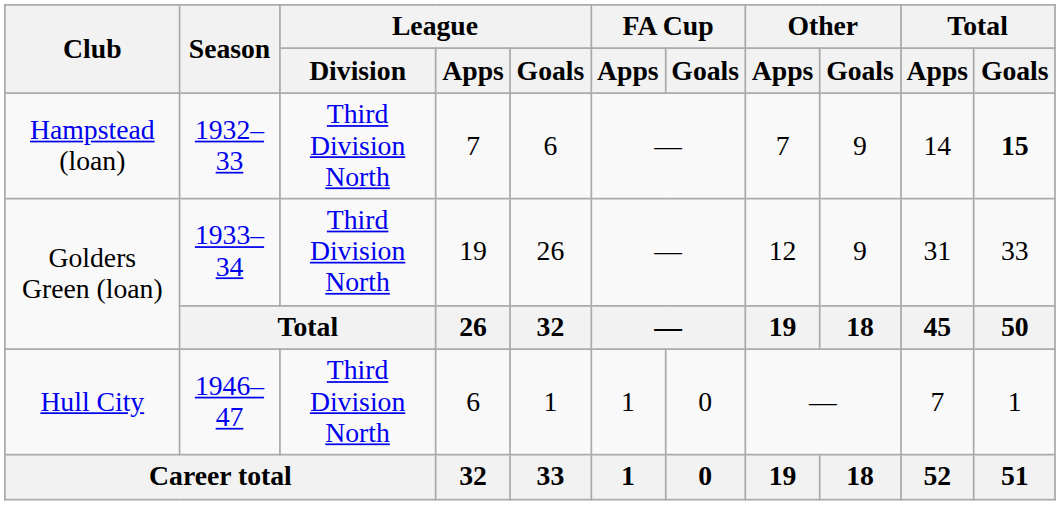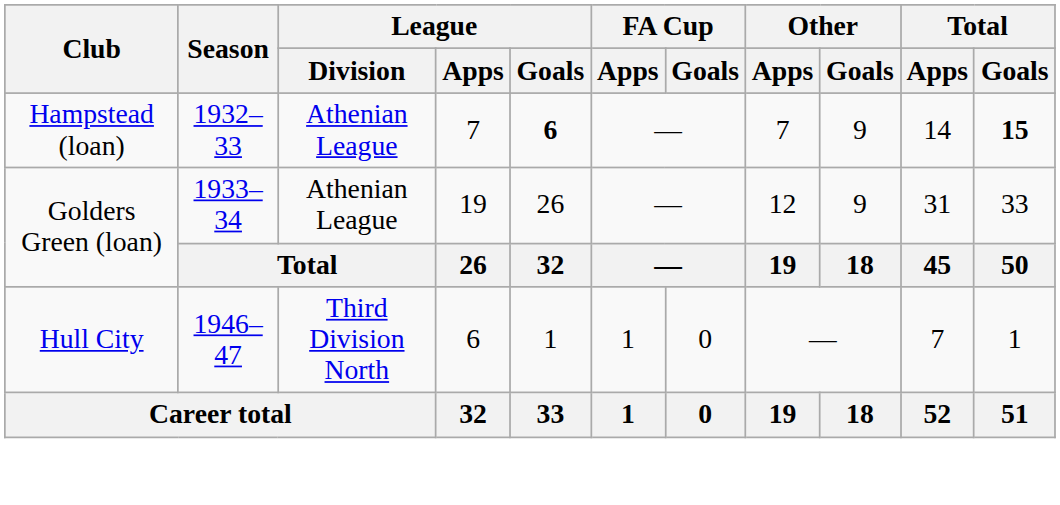Hampstead (loan) | League / Division: Third Division North -> Athenian League
Hampstead (loan) | League / Goals: normal -> bold
Golders Green (loan) / 1933–34 | League / Division: Third Division North -> Athenian League
